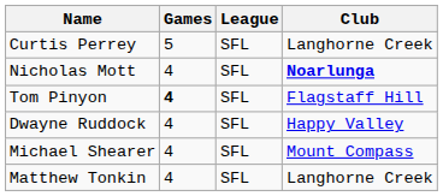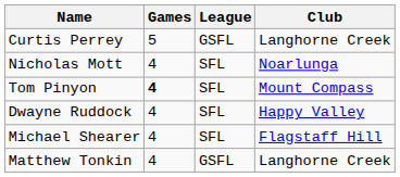Curtis Perrey | League: SFL -> GSFL
Nicholas Mott | Club: bold -> normal
Tom Pinyon | Club: Flagstaff Hill -> Mount Compass
Michael Shearer | Club: Mount Compass -> Flagstaff Hill
Matthew Tonkin | League: SFL -> GSFL
